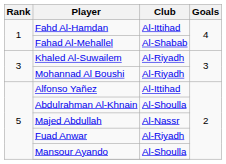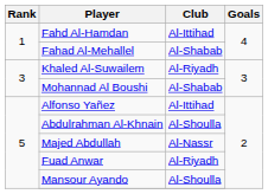Mohannad Al Boushi | Club: Al-Riyadh -> Al-Shabab
